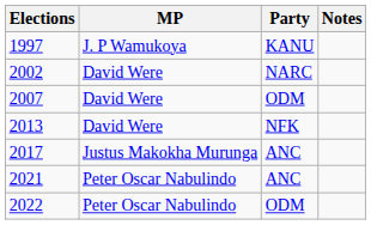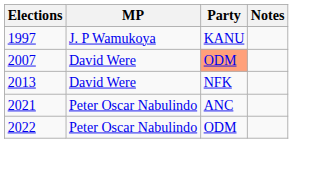- row: 2002 | David Were | NARC
2007 | Party: no background -> lightsalmon background
- row: 2017 | Justus Makokha Murunga | ANC
